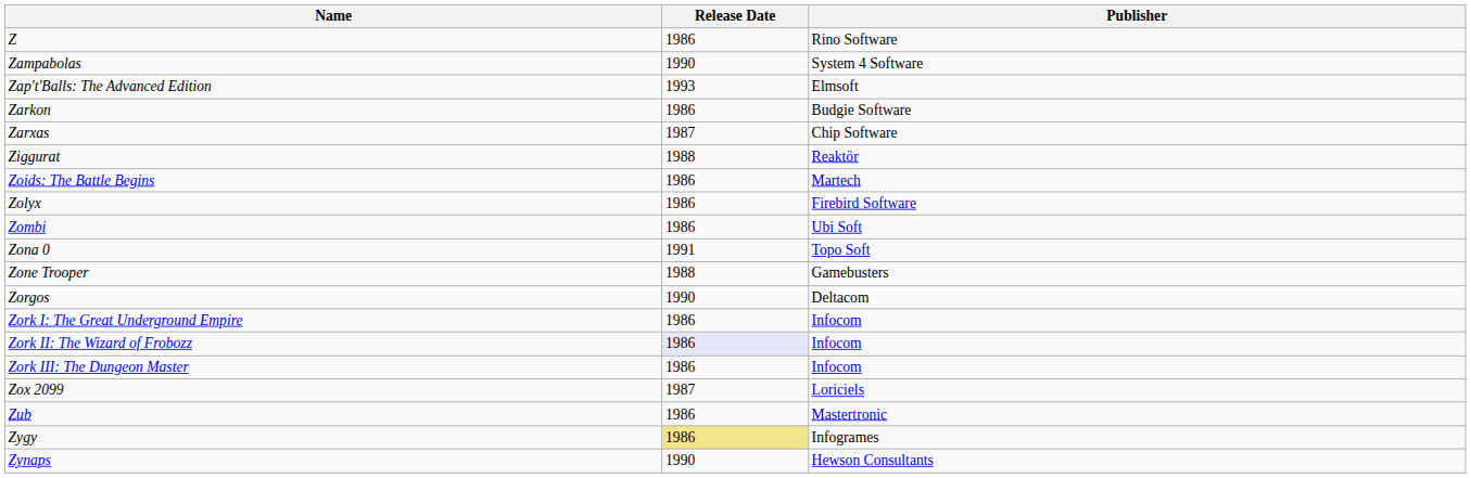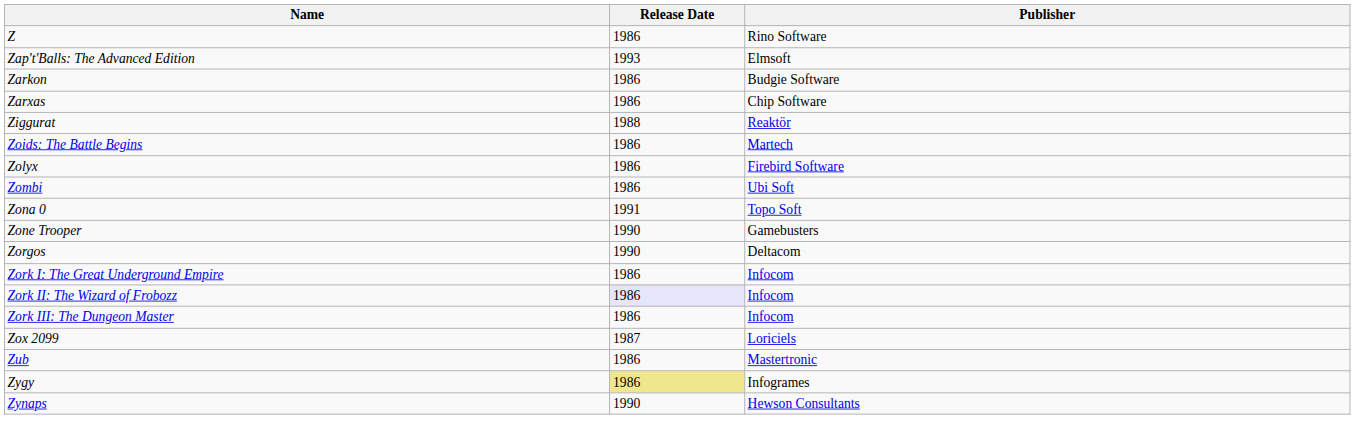- row: Zampabolas | 1990 | System 4 Software
Zarxas | Release Date: 1987 -> 1986
Zone Trooper | Release Date: 1988 -> 1990
